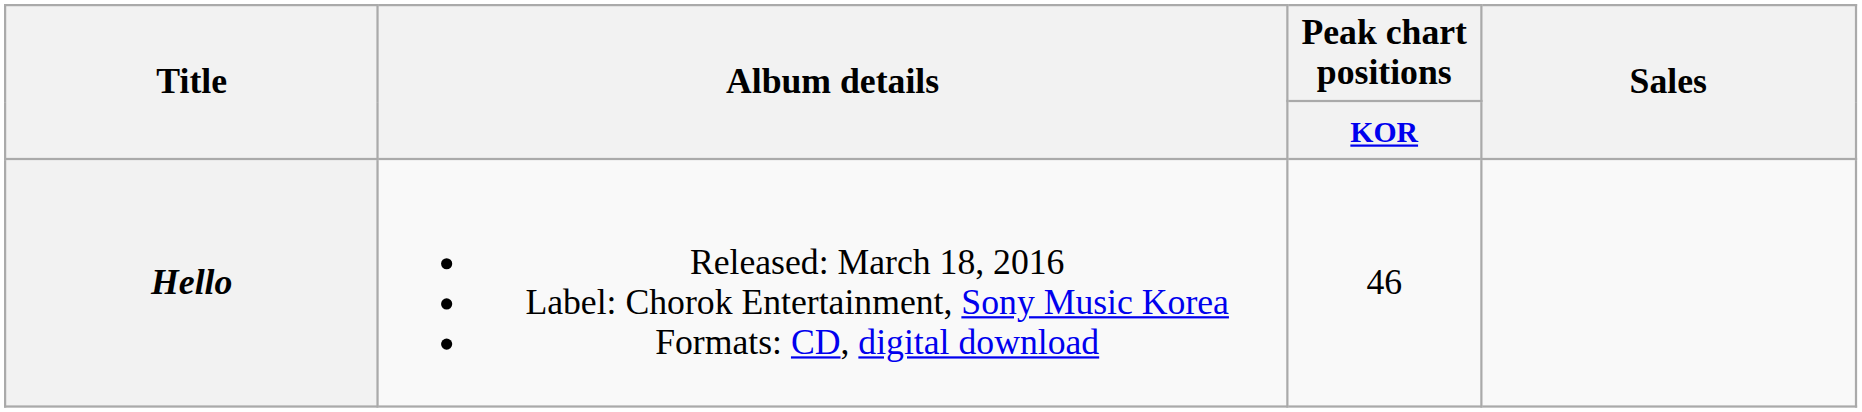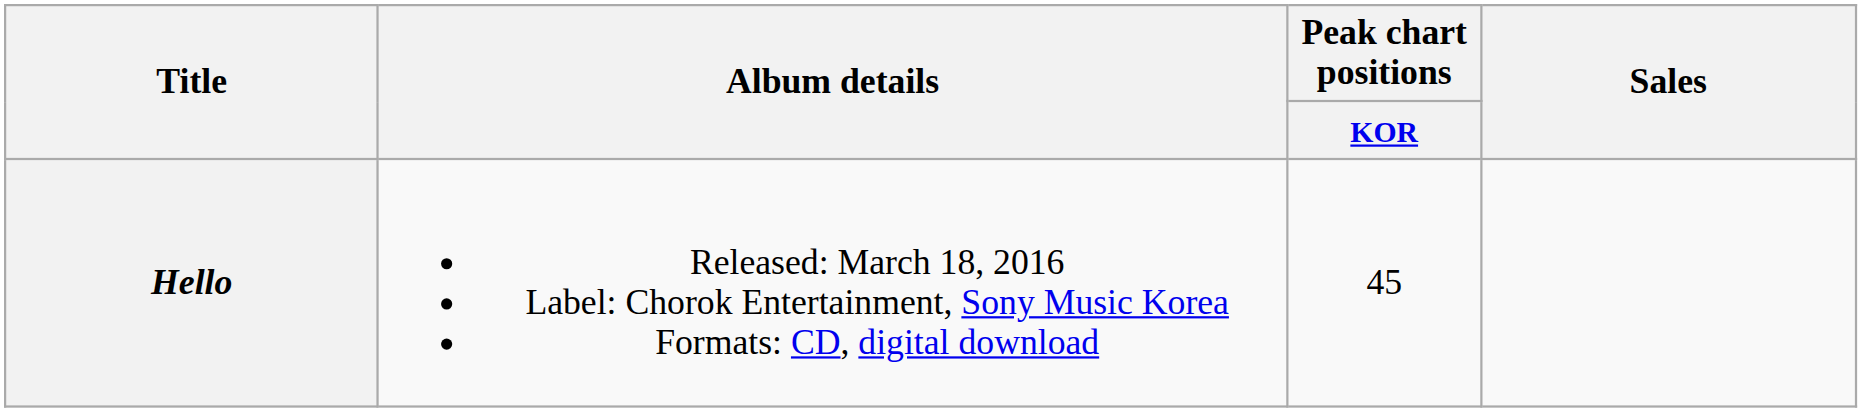Hello | Peak chart positions / KOR: 46 -> 45
